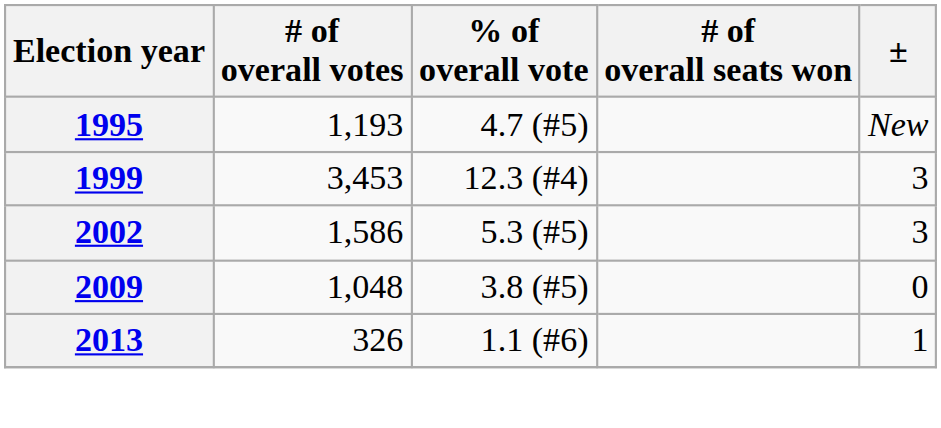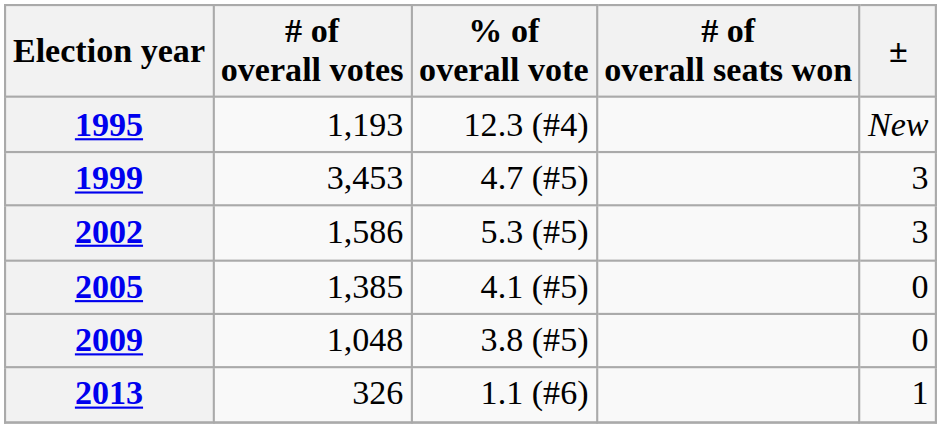1995 | % of overall vote: 4.7 (#5) -> 12.3 (#4)
1999 | % of overall vote: 12.3 (#4) -> 4.7 (#5)
+ row: 2005 | 1,385 | 4.1 (#5) | 0
